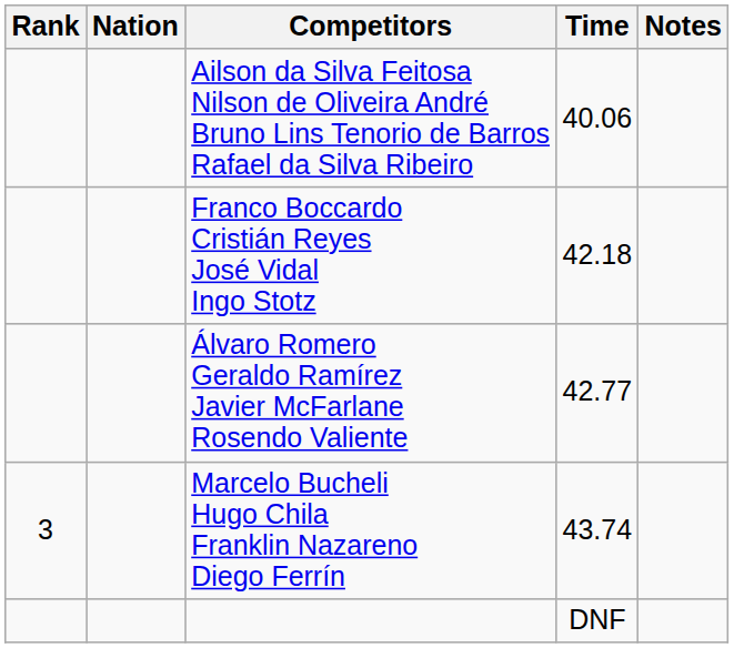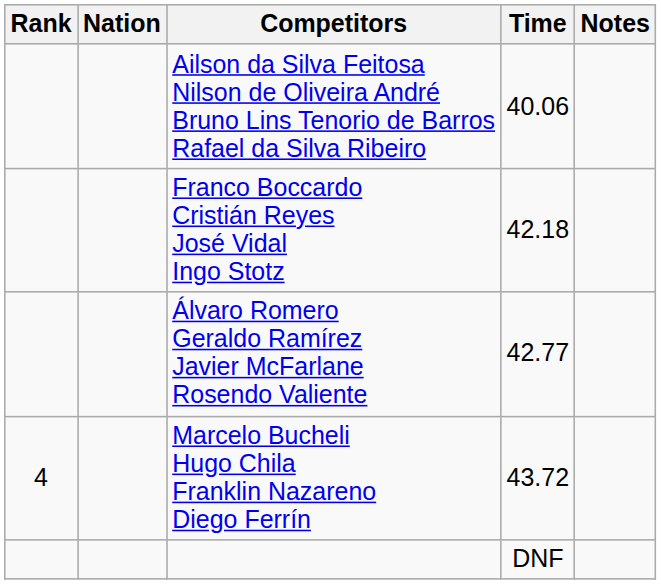Marcelo Bucheli Hugo Chila Franklin Nazareno Diego Ferrín | Rank: 3 -> 4
Marcelo Bucheli Hugo Chila Franklin Nazareno Diego Ferrín | Time: 43.74 -> 43.72
